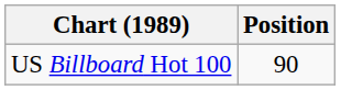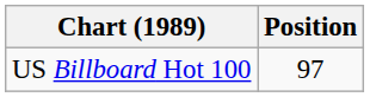US Billboard Hot 100 | Position: 90 -> 97
